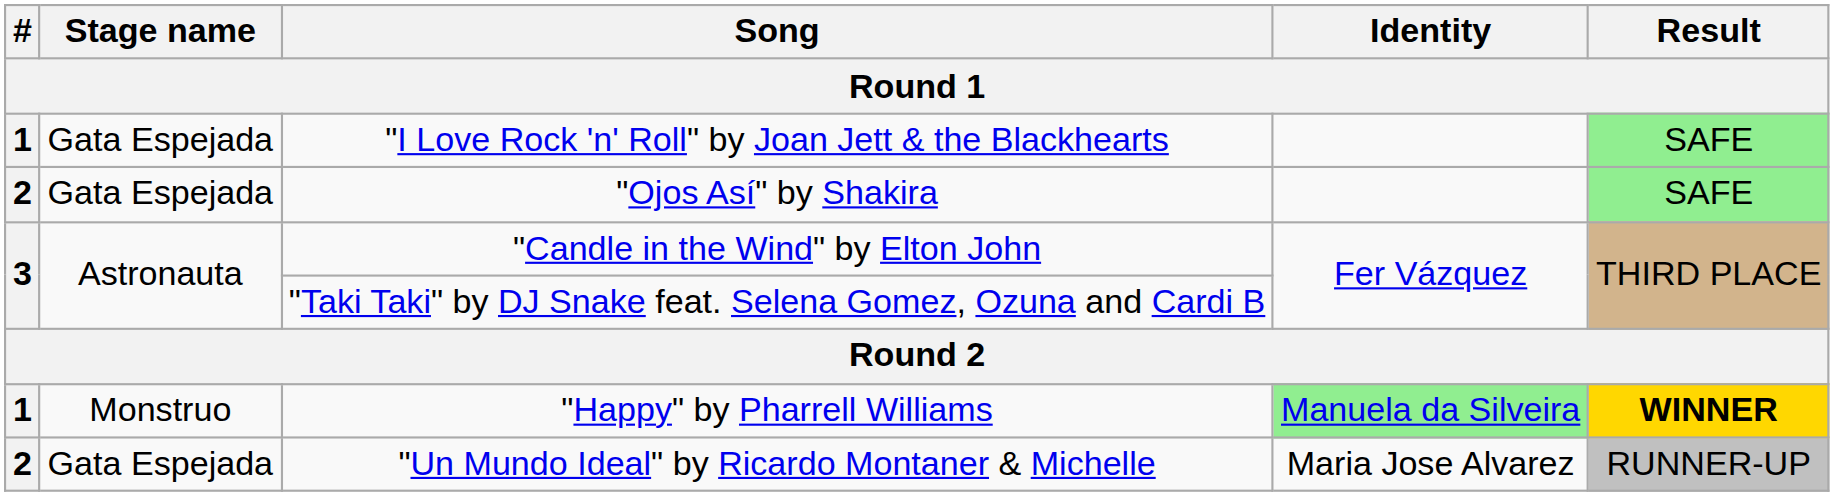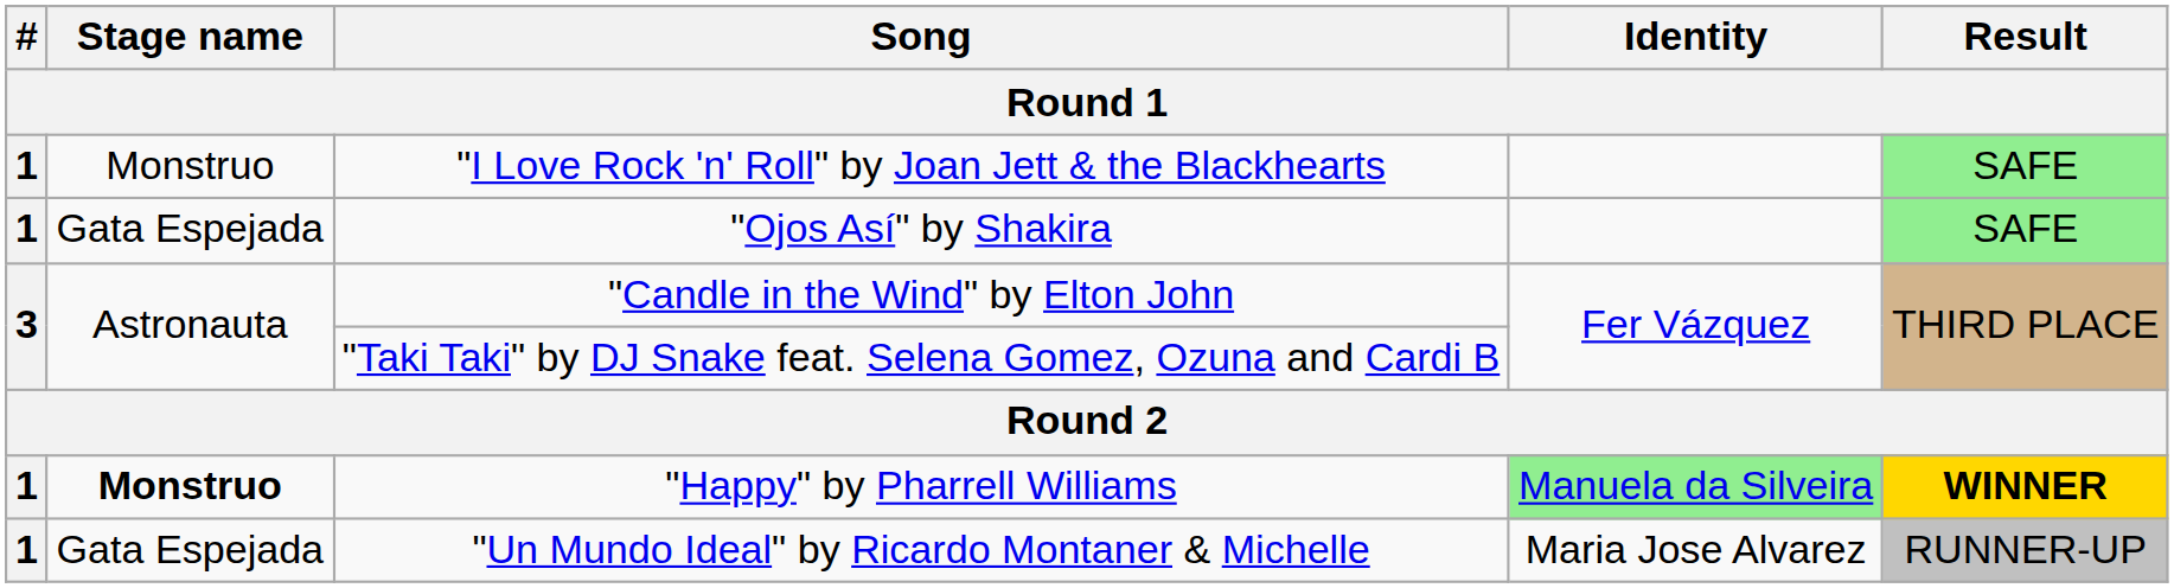"I Love Rock 'n' Roll" by Joan Jett & the Blackhearts | Stage name: Gata Espejada -> Monstruo
"Ojos Así" by Shakira | #: 2 -> 1
"Happy" by Pharrell Williams | Stage name: normal -> bold
"Un Mundo Ideal" by Ricardo Montaner & Michelle | #: 2 -> 1
